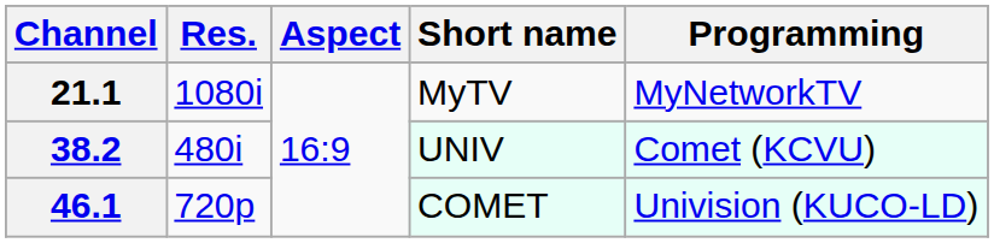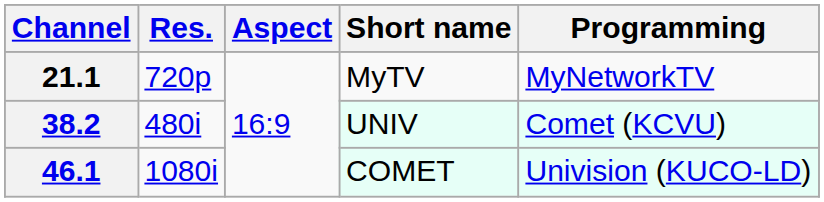21.1 | Res.: 1080i -> 720p
46.1 | Res.: 720p -> 1080i
